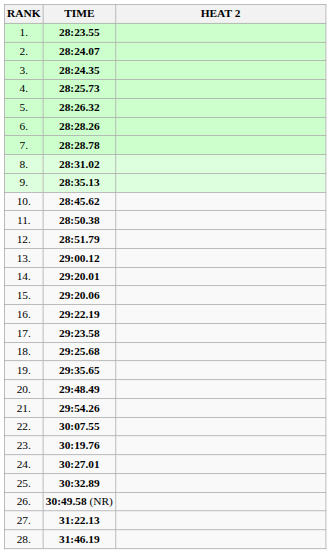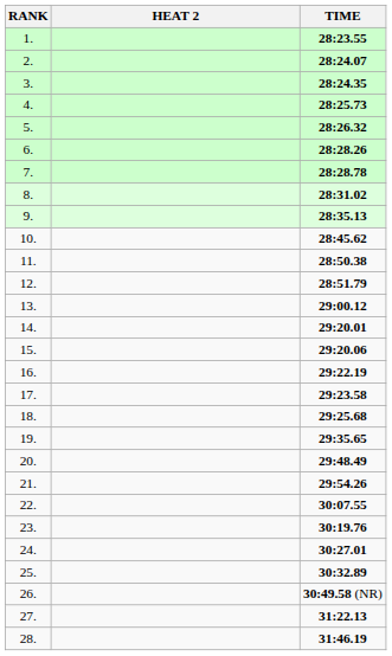columns swapped: HEAT 2 <-> TIME
